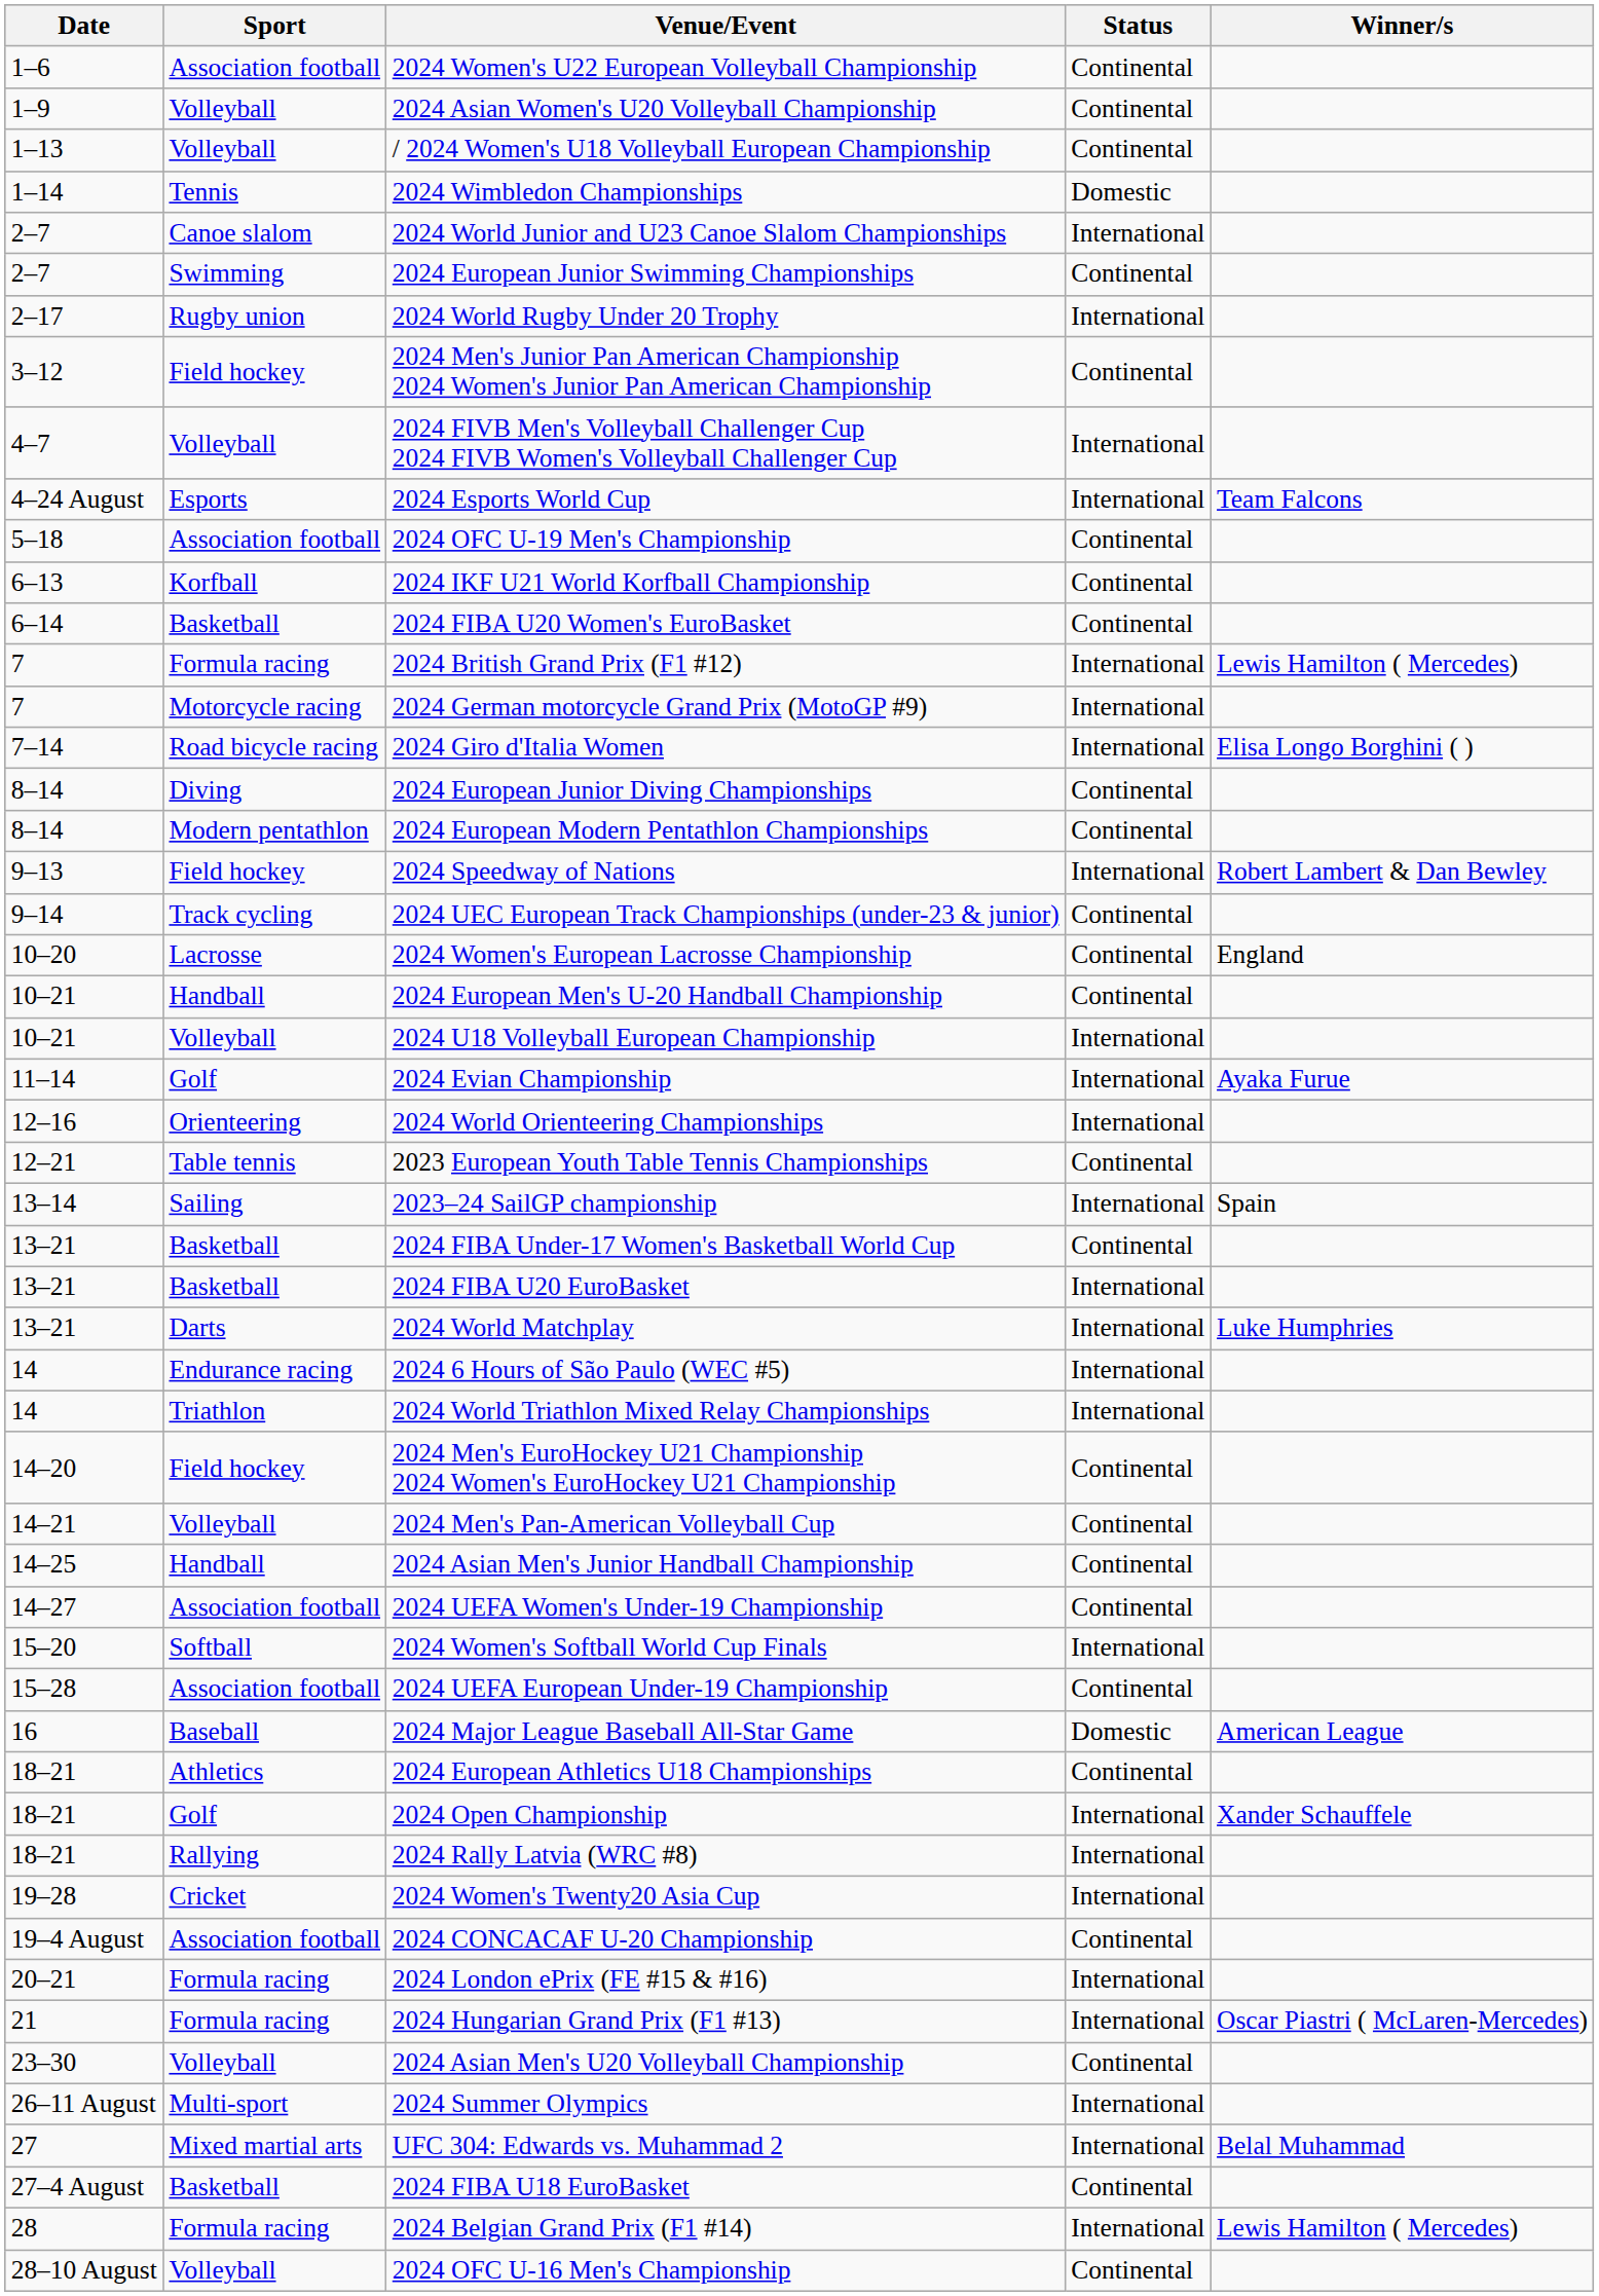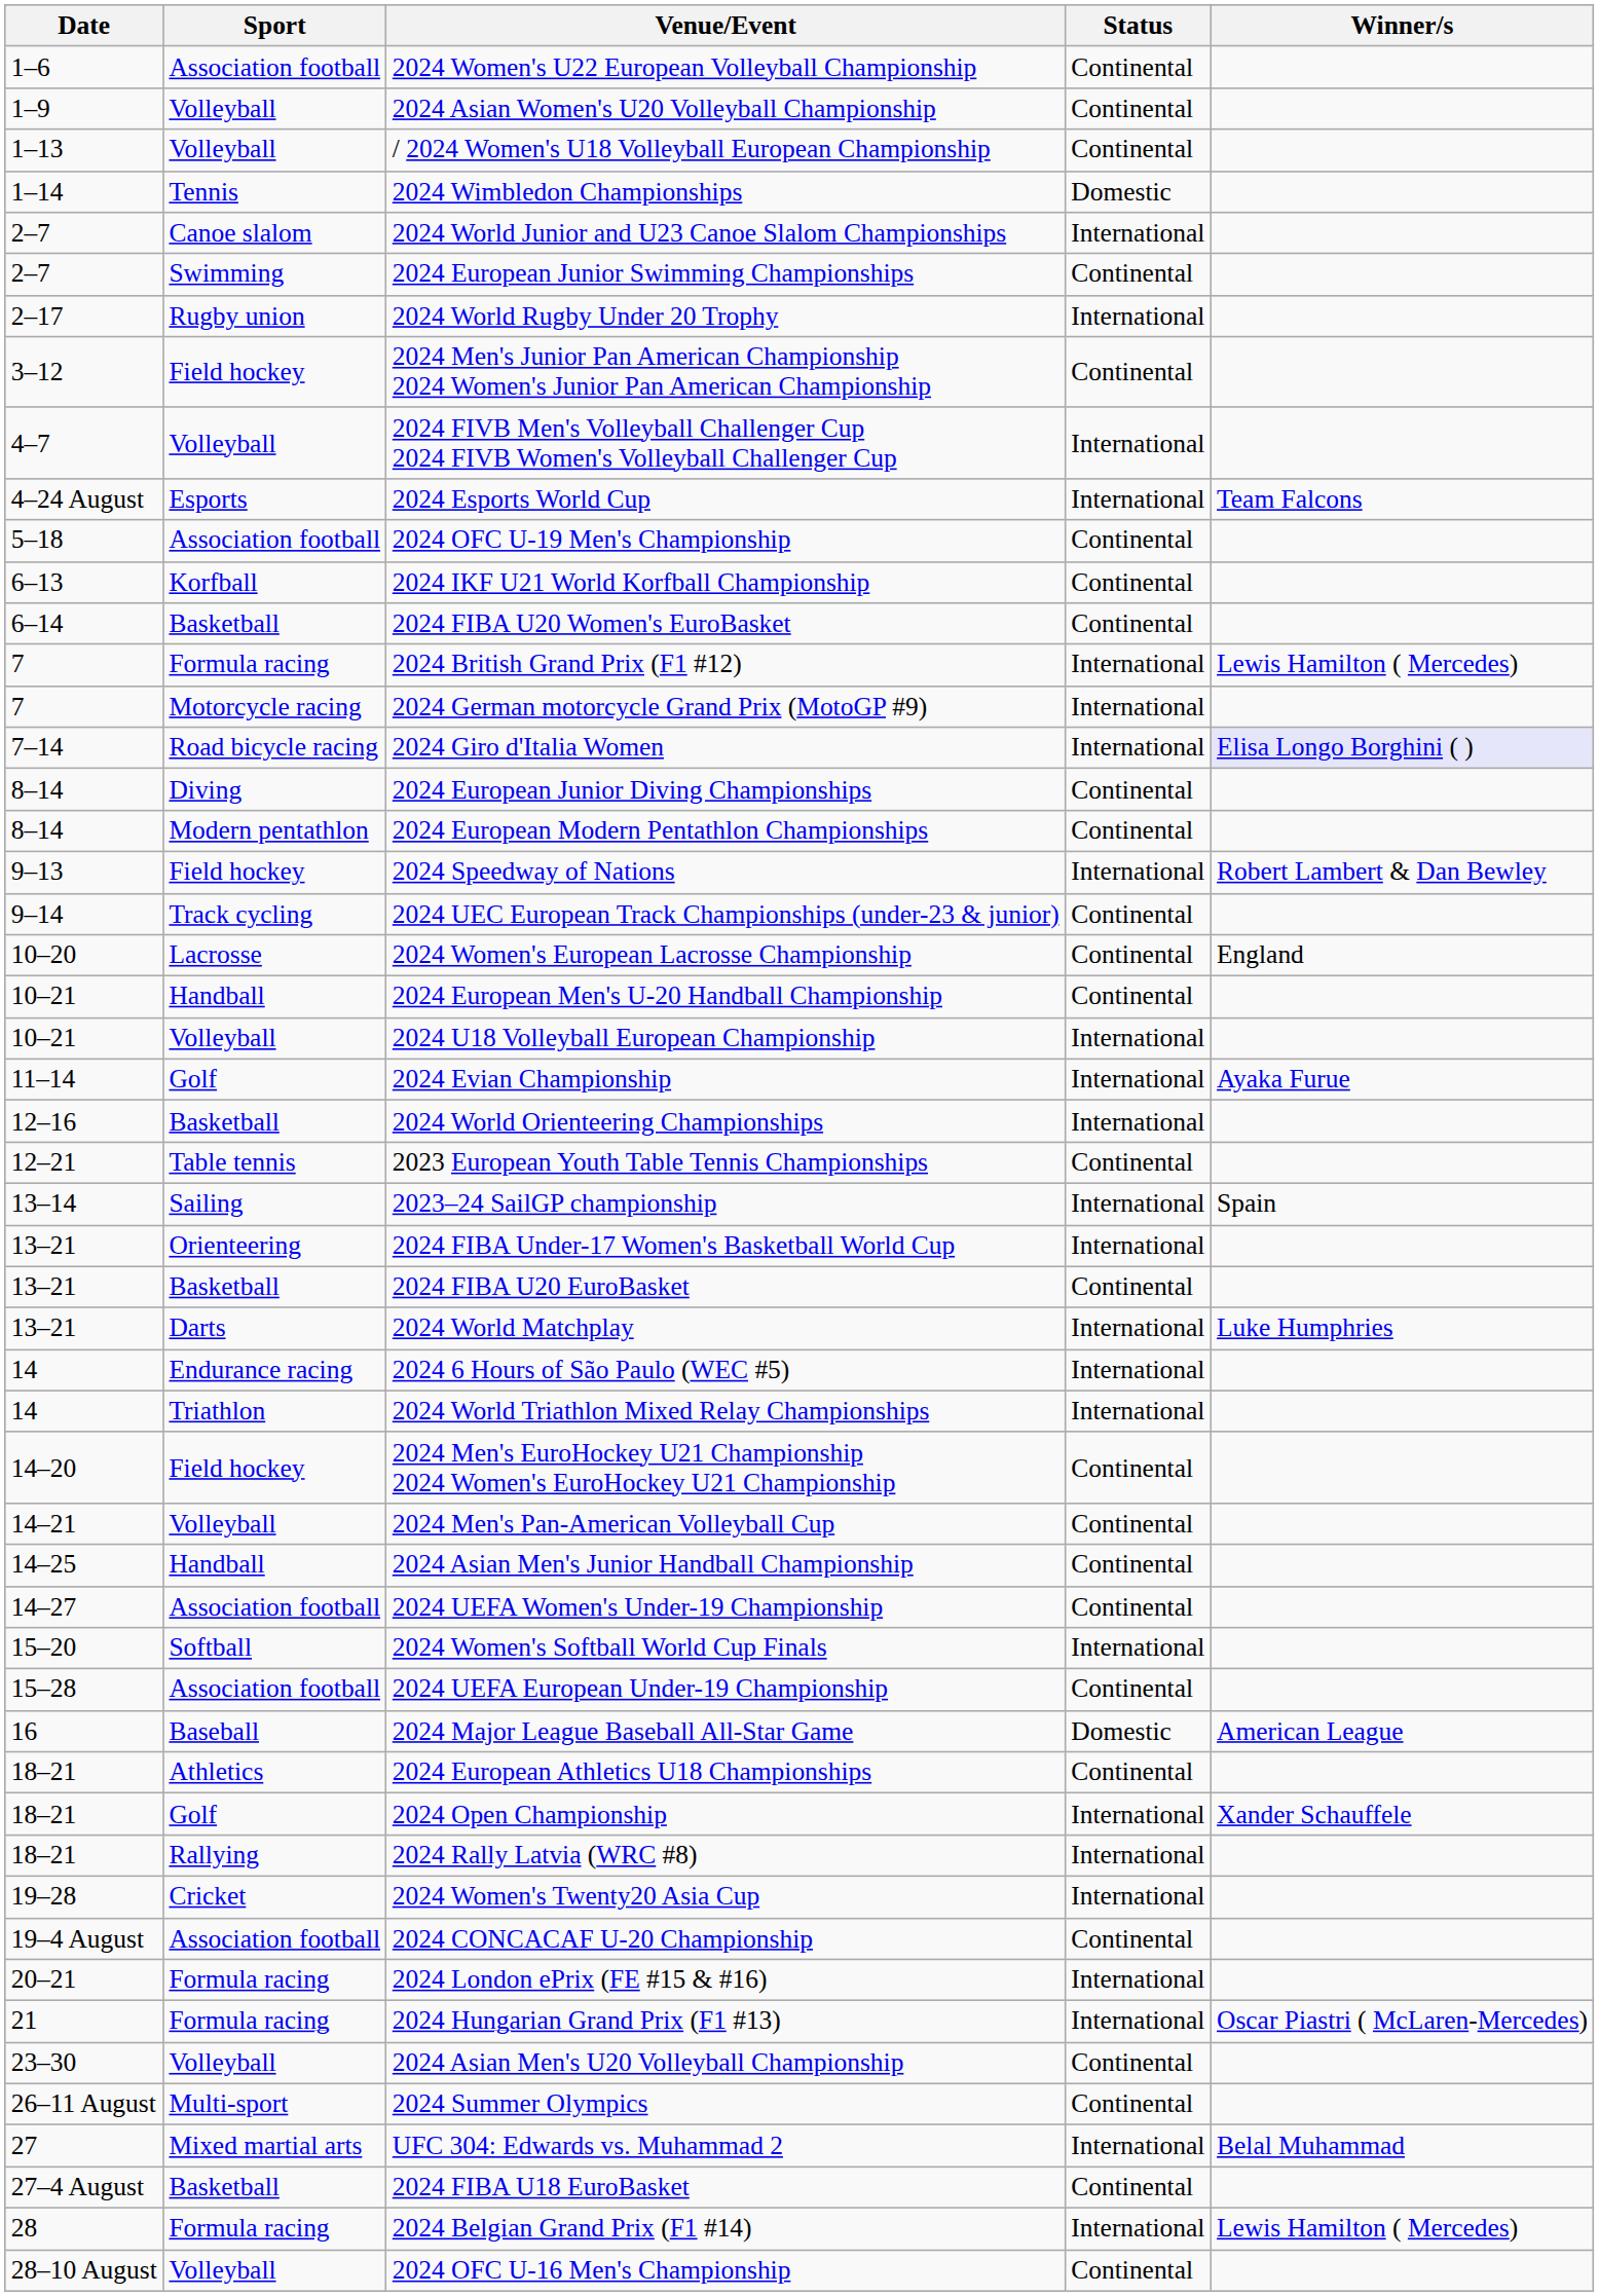2024 Giro d'Italia Women | Winner/s: no background -> lavender background
2024 World Orienteering Championships | Sport: Orienteering -> Basketball
2024 FIBA Under-17 Women's Basketball World Cup | Sport: Basketball -> Orienteering
2024 FIBA Under-17 Women's Basketball World Cup | Status: Continental -> International
2024 FIBA U20 EuroBasket | Status: International -> Continental
2024 Summer Olympics | Status: International -> Continental
